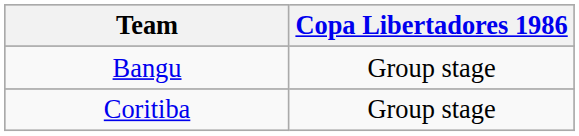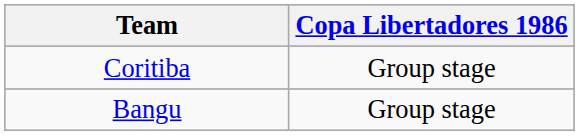rows swapped: Bangu <-> Coritiba
